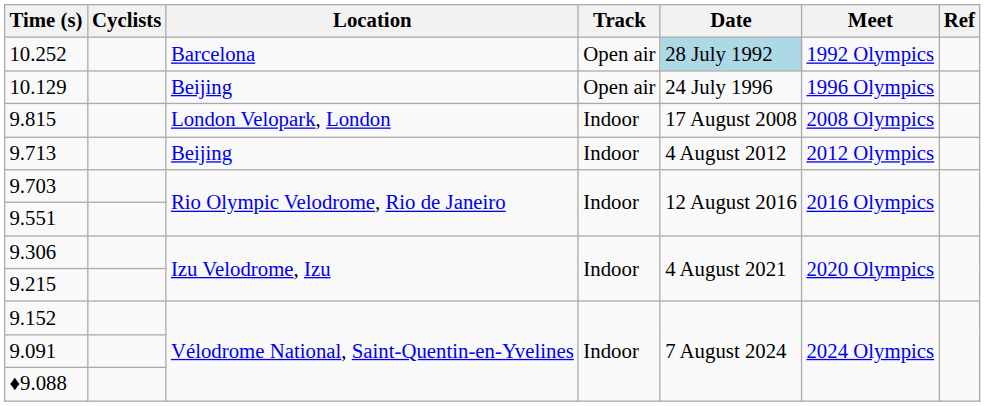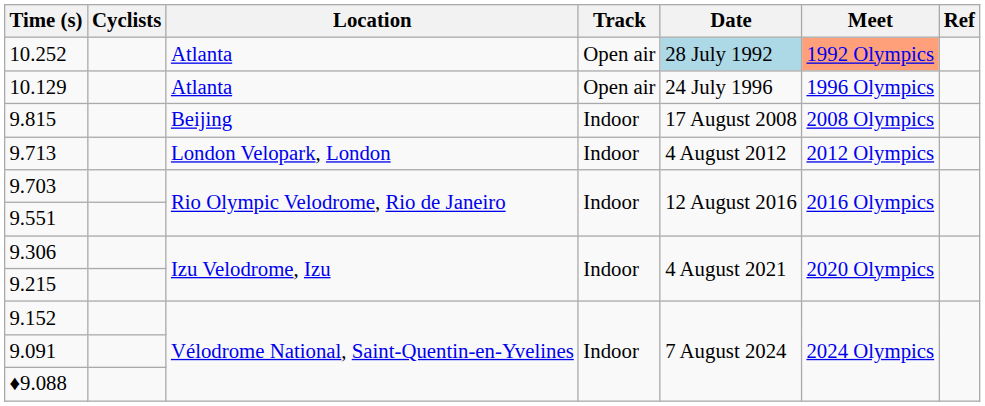10.252 | Location: Barcelona -> Atlanta
10.252 | Meet: no background -> lightsalmon background
10.129 | Location: Beijing -> Atlanta
9.815 | Location: London Velopark, London -> Beijing
9.713 | Location: Beijing -> London Velopark, London
